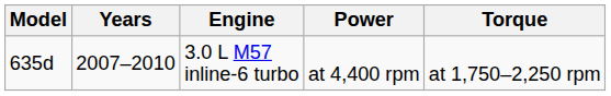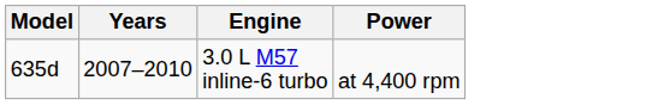- column: Torque | at 1,750–2,250 rpm
